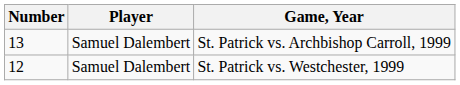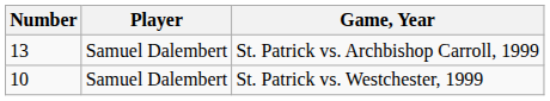St. Patrick vs. Westchester, 1999 | Number: 12 -> 10
